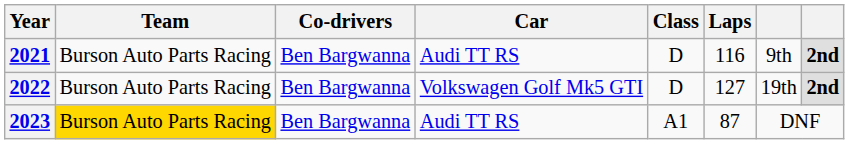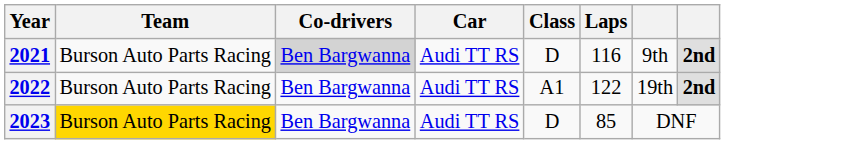2021 | Co-drivers: no background -> lightgrey background
2022 | Car: Volkswagen Golf Mk5 GTI -> Audi TT RS
2022 | Class: D -> A1
2022 | Laps: 127 -> 122
2023 | Class: A1 -> D
2023 | Laps: 87 -> 85
